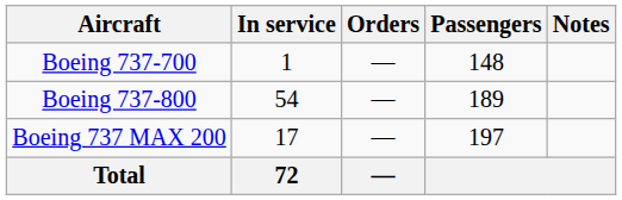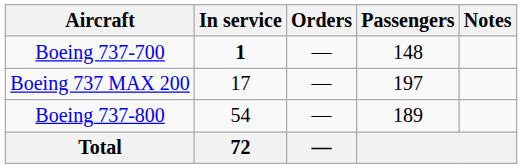Boeing 737-700 | In service: normal -> bold
rows swapped: Boeing 737-800 <-> Boeing 737 MAX 200
